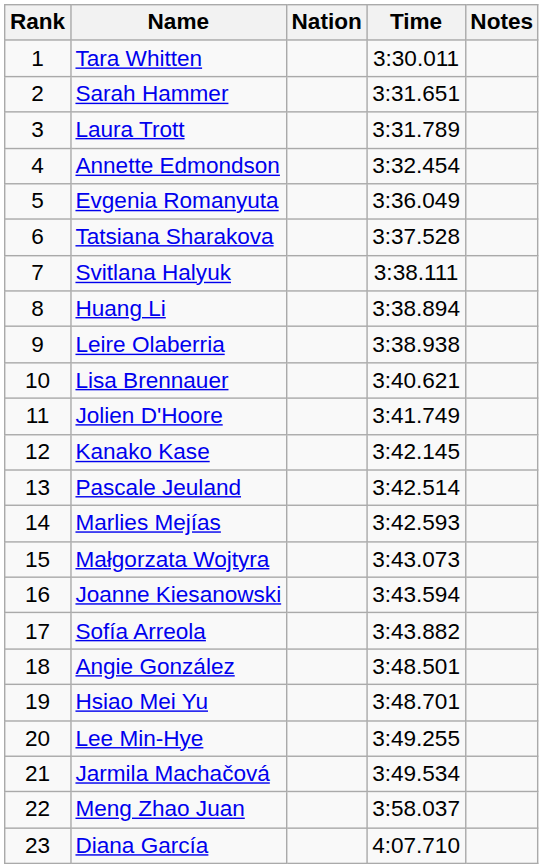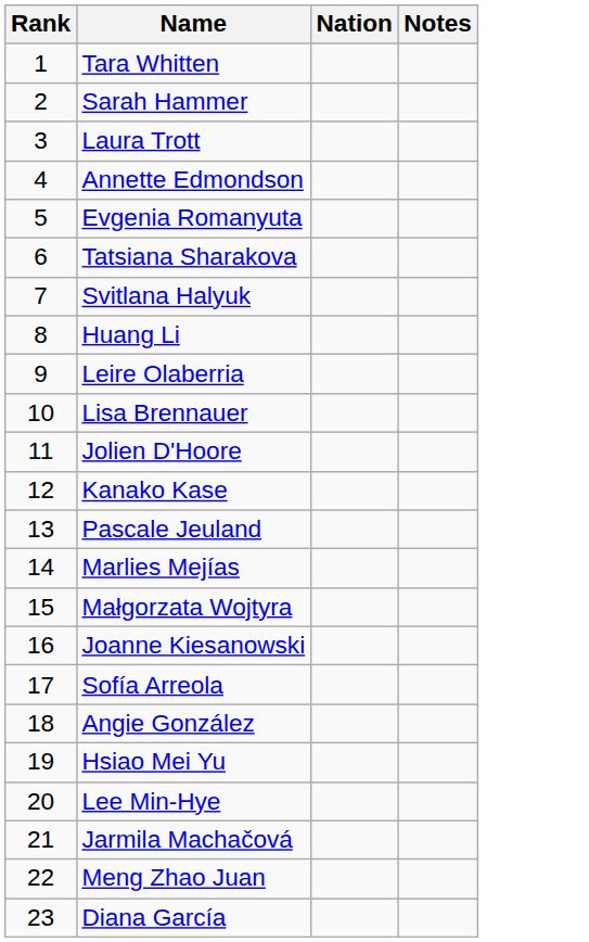- column: Time | 3:30.011 | 3:31.651 | 3:31.789 | 3:32.454 | 3:36.049 | 3:37.528 | 3:38.111 | 3:38.894 | 3:38.938 | 3:40.621 | 3:41.749 | 3:42.145 | 3:42.514 | 3:42.593 | 3:43.073 | 3:43.594 | 3:43.882 | 3:48.501 | 3:48.701 | 3:49.255 | 3:49.534 | 3:58.037 | 4:07.710
